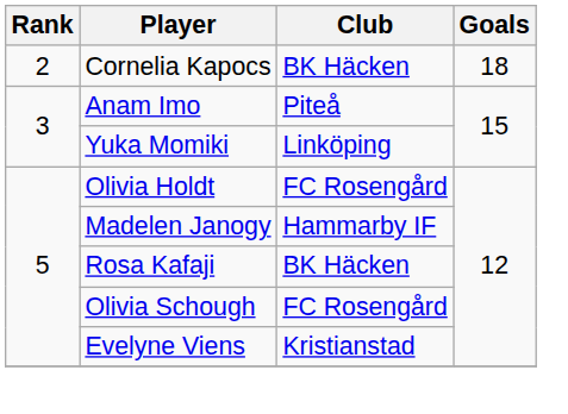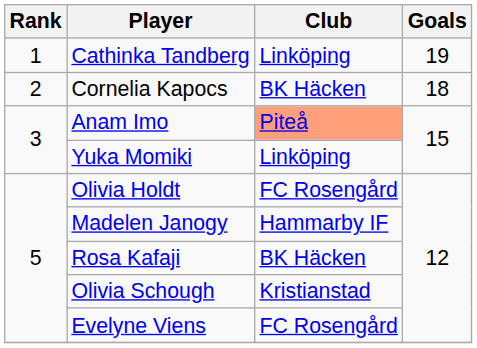+ row: 1 | Cathinka Tandberg | Linköping | 19
Anam Imo | Club: no background -> lightsalmon background
Olivia Schough | Club: FC Rosengård -> Kristianstad
Evelyne Viens | Club: Kristianstad -> FC Rosengård
